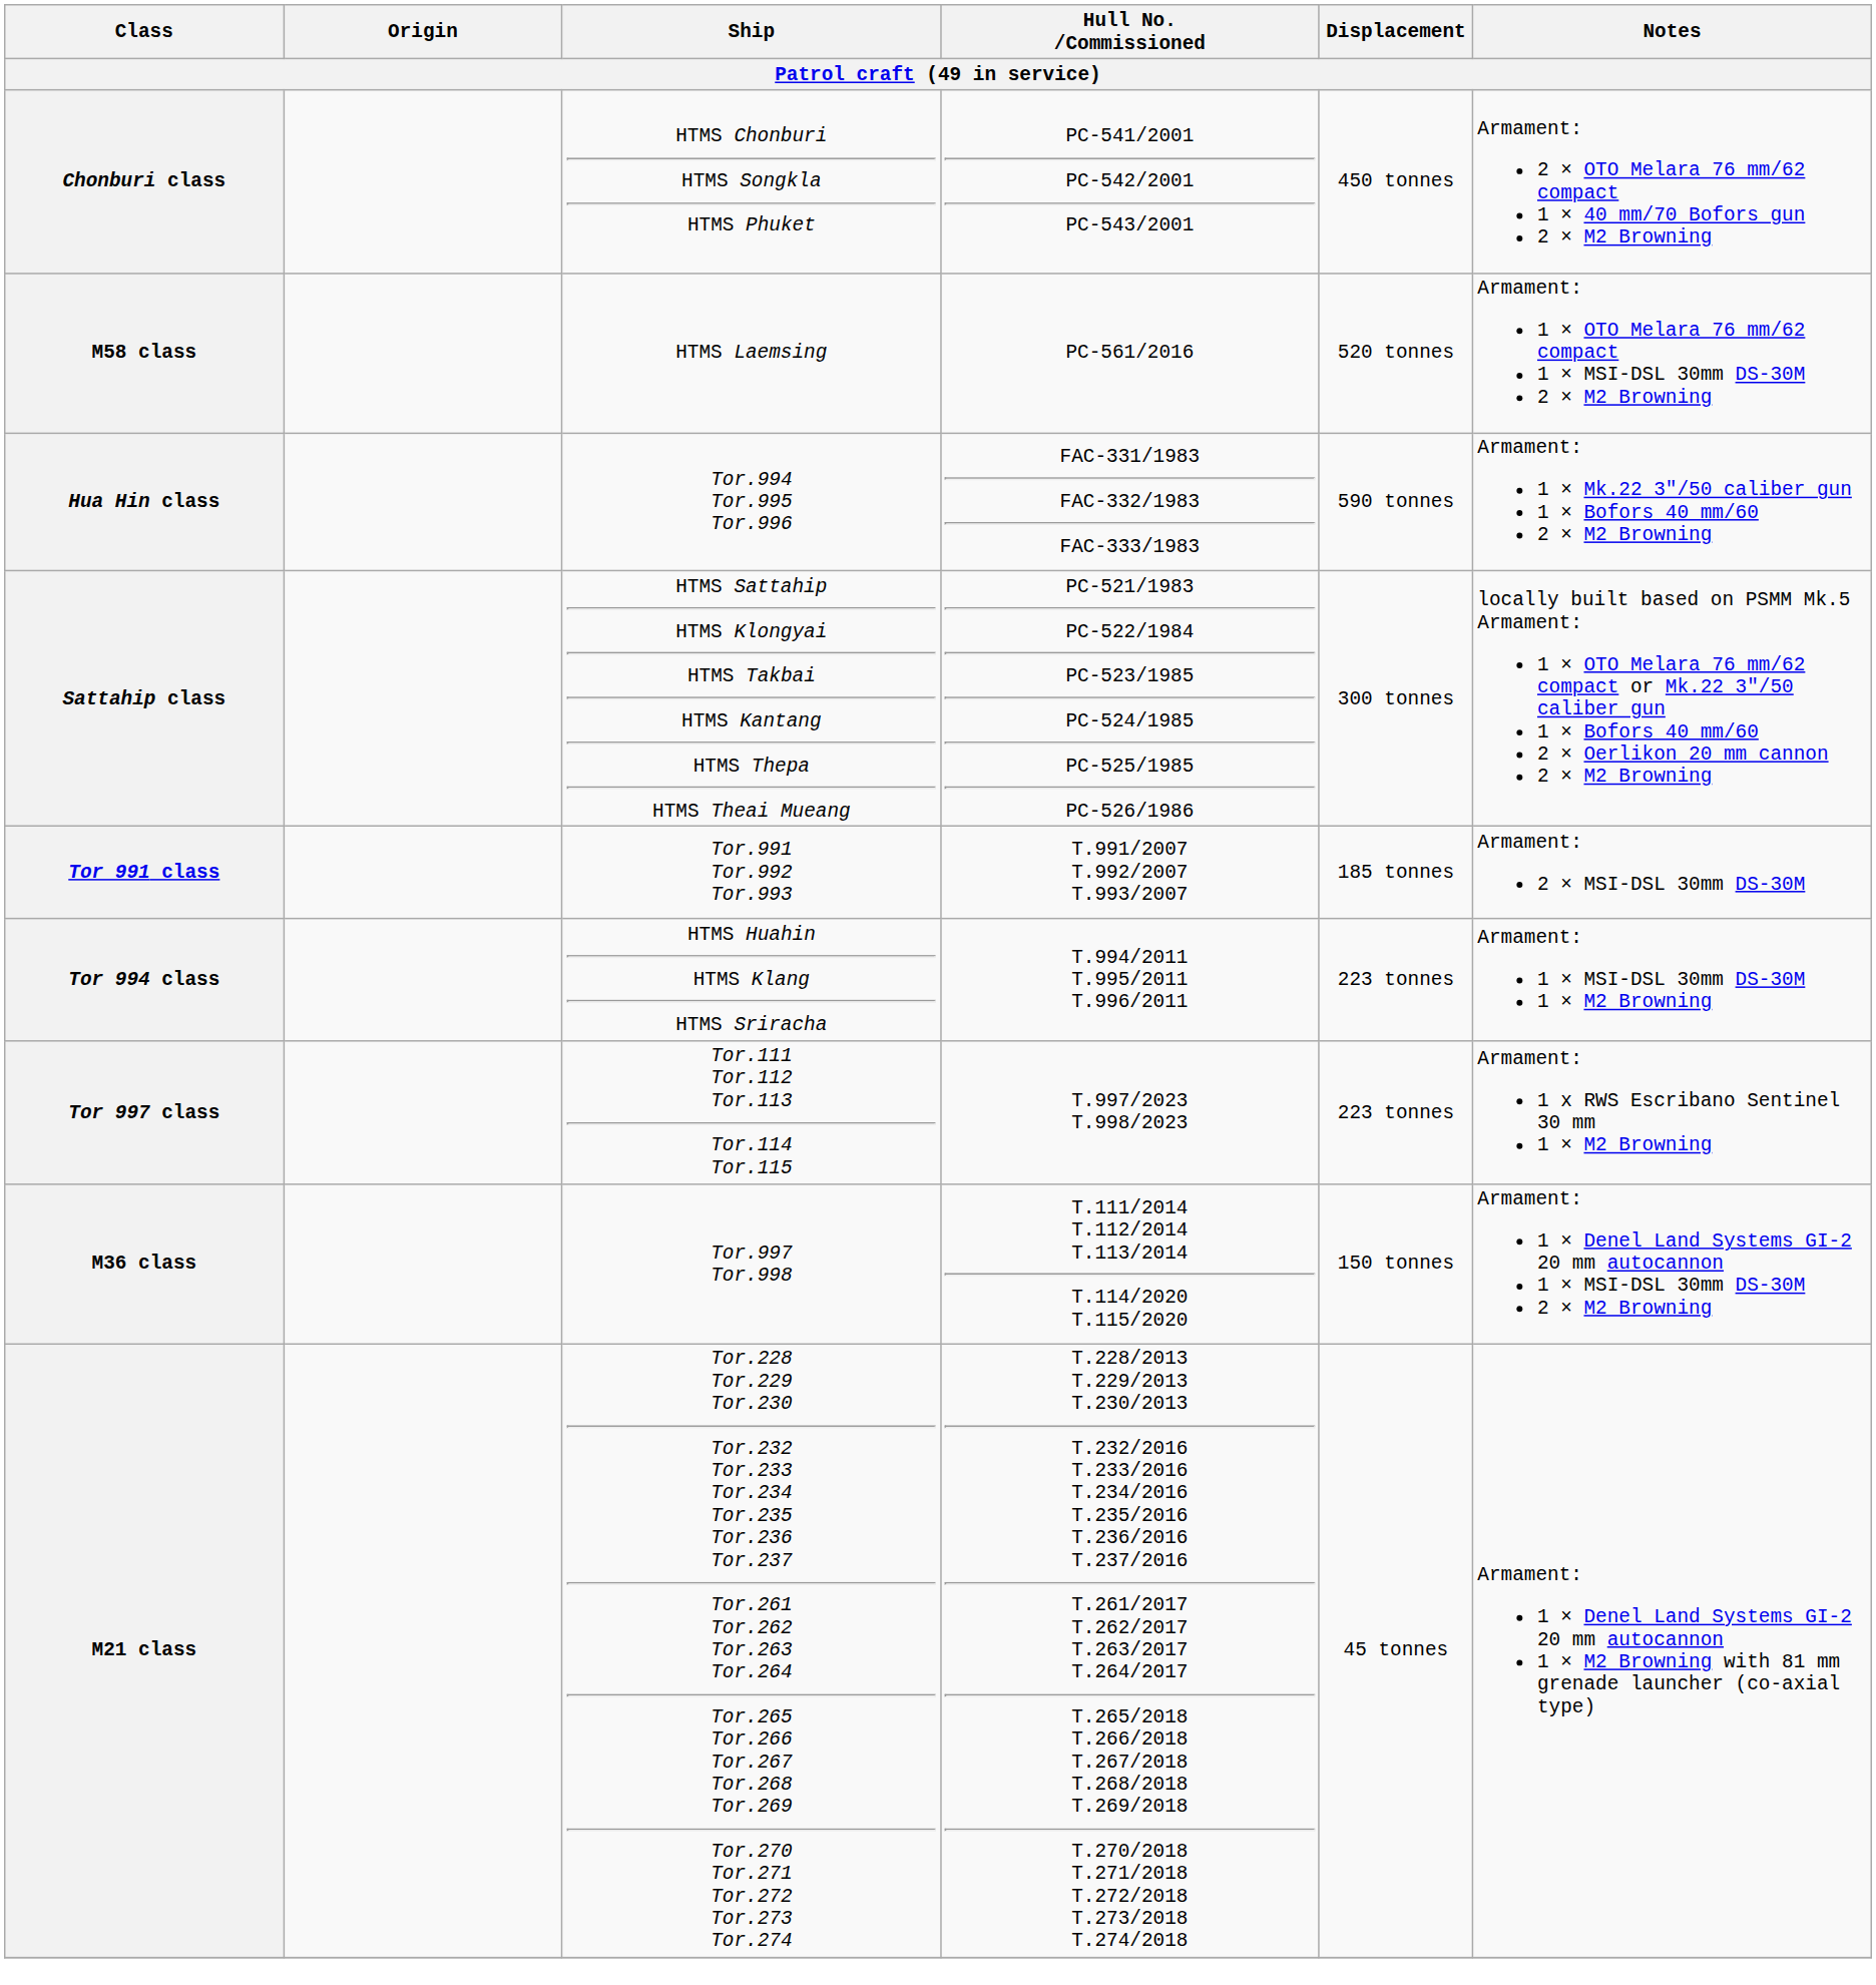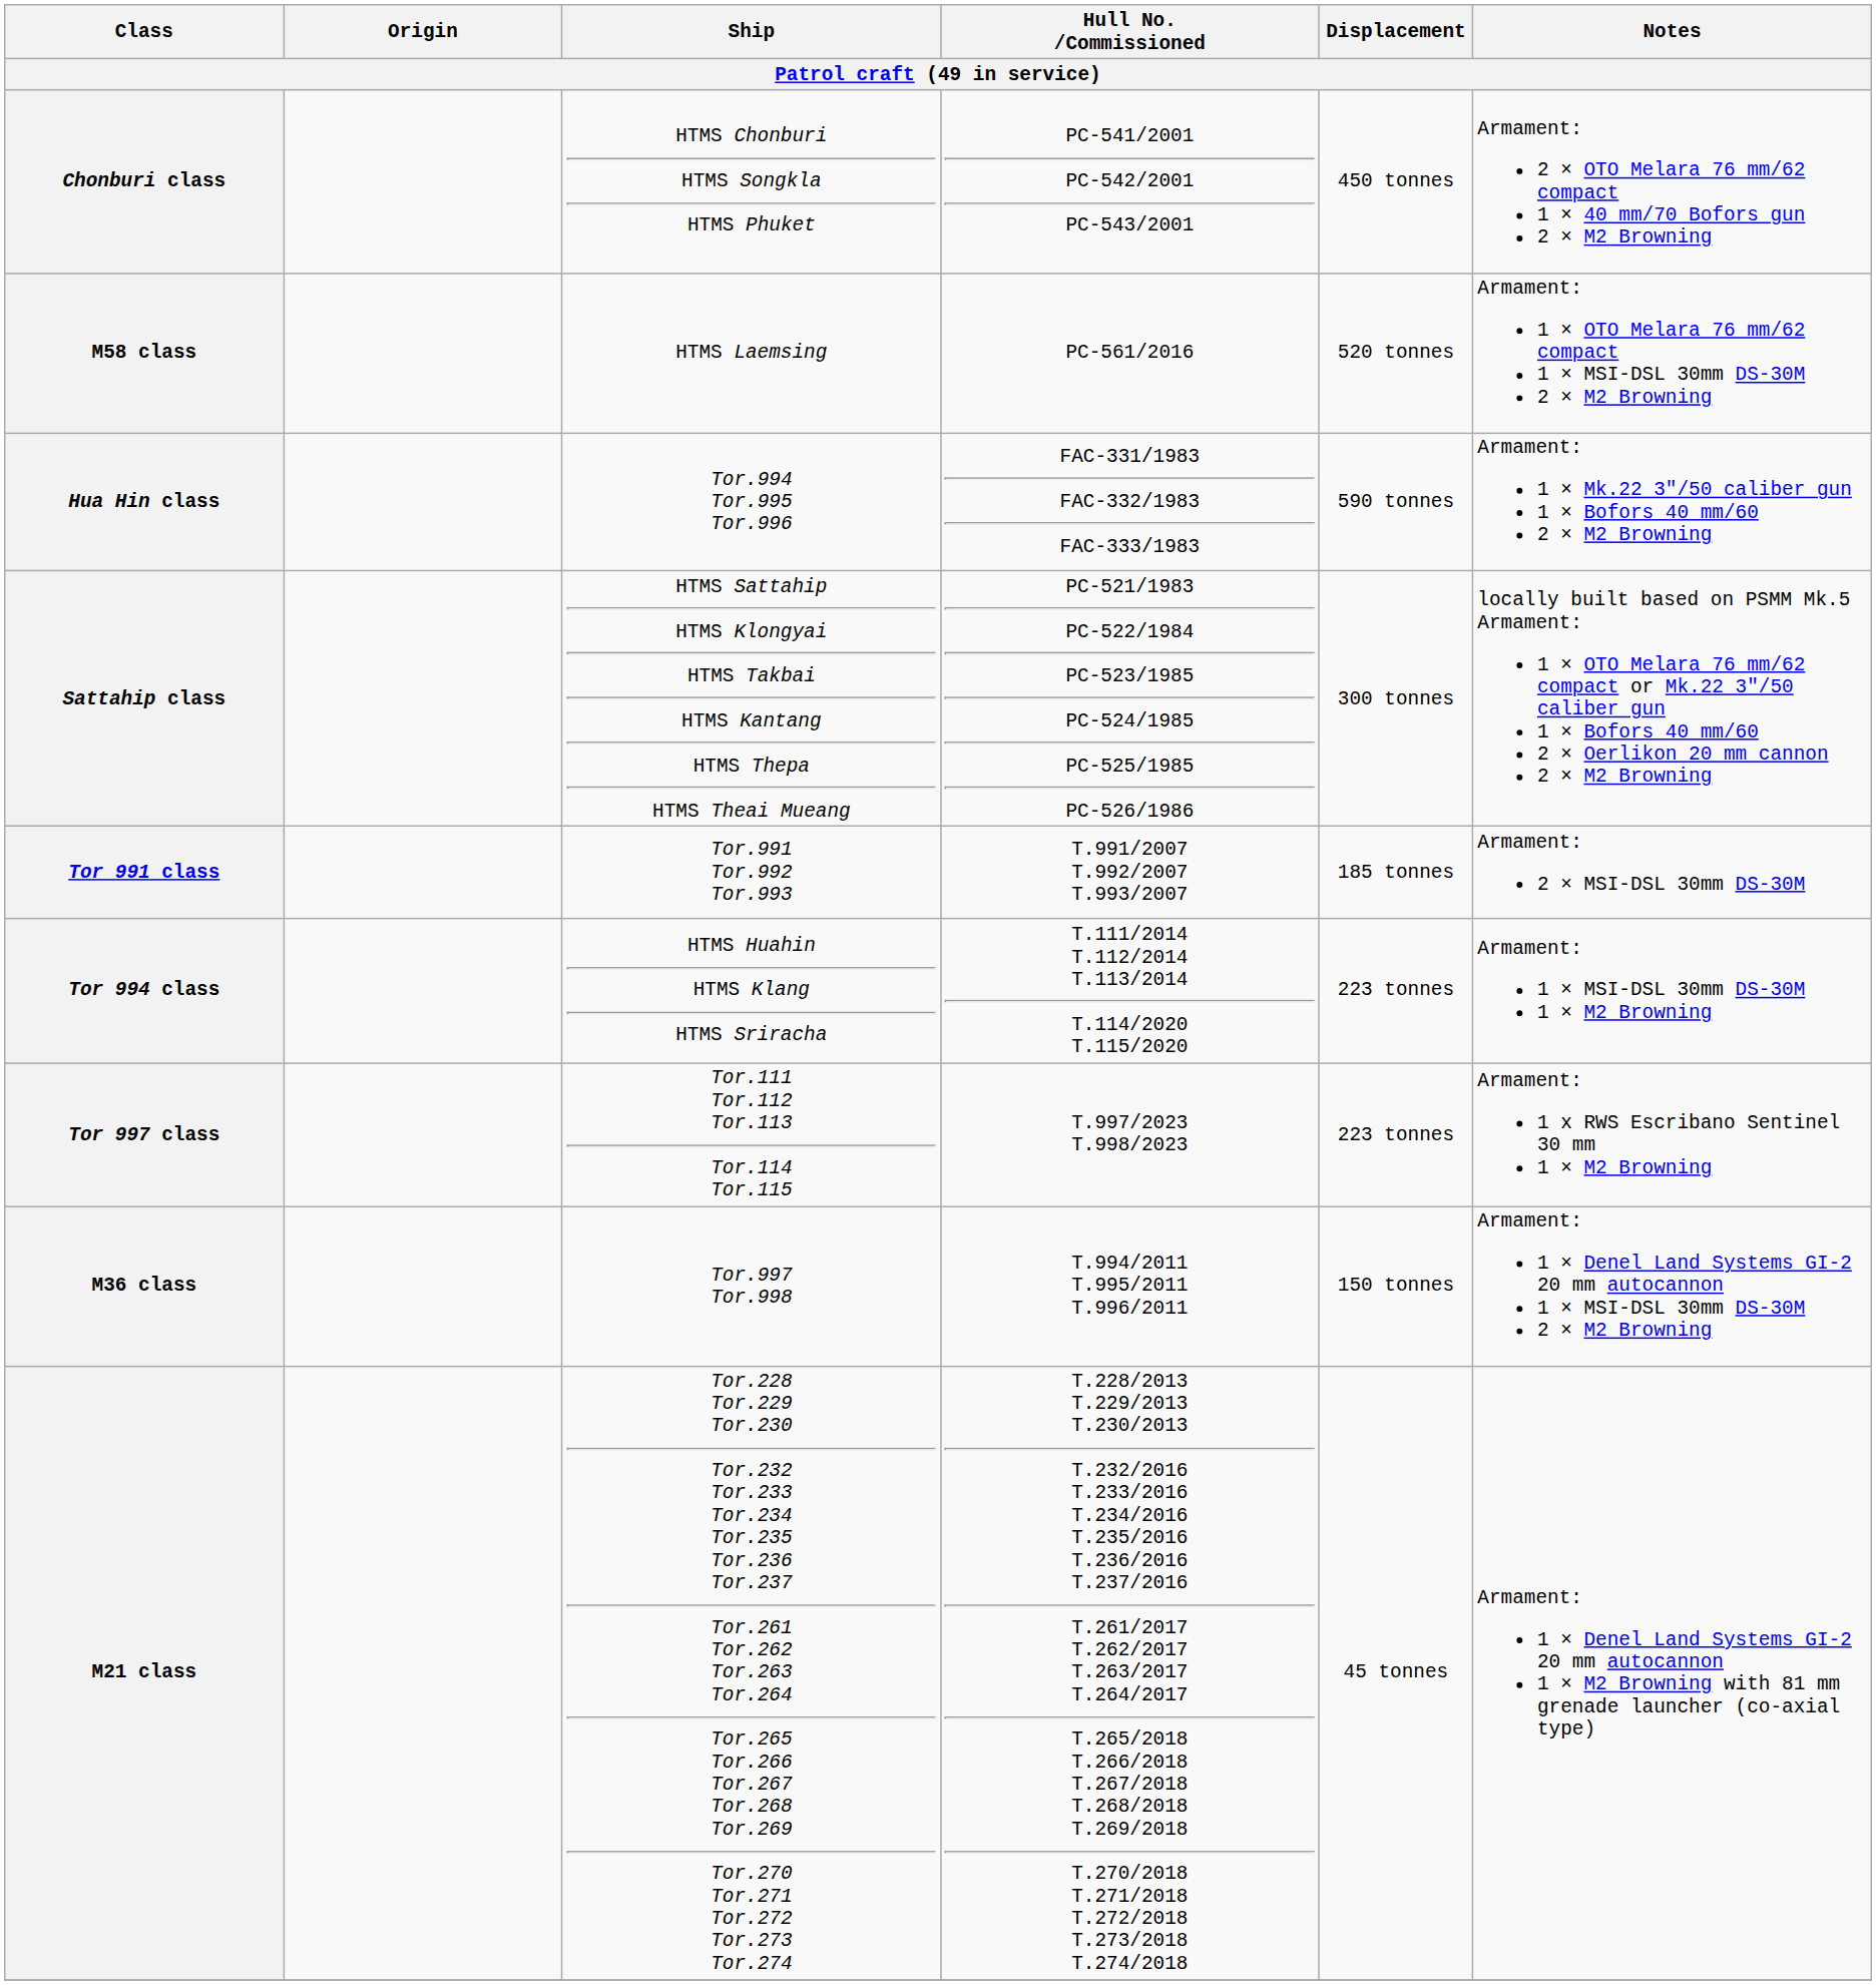Tor 994 class | Hull No. /Commissioned: T.994/2011 T.995/2011 T.996/2011 -> T.111/2014 T.112/2014 T.113/2014 T.114/2020 T.115/2020
M36 class | Hull No. /Commissioned: T.111/2014 T.112/2014 T.113/2014 T.114/2020 T.115/2020 -> T.994/2011 T.995/2011 T.996/2011
